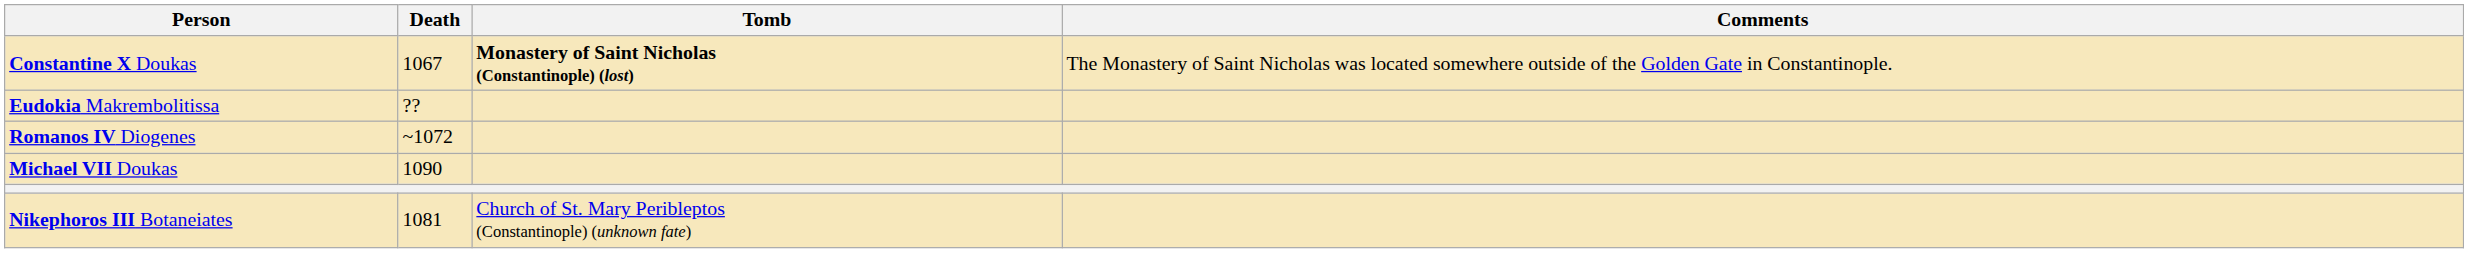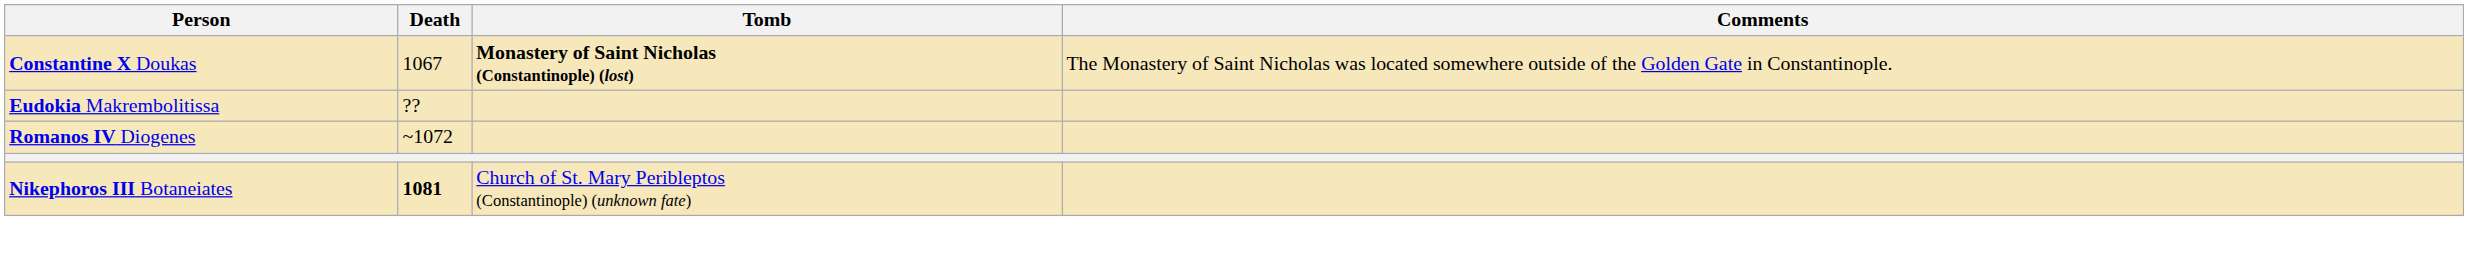- row: Michael VII Doukas | 1090
Nikephoros III Botaneiates | Death: normal -> bold
